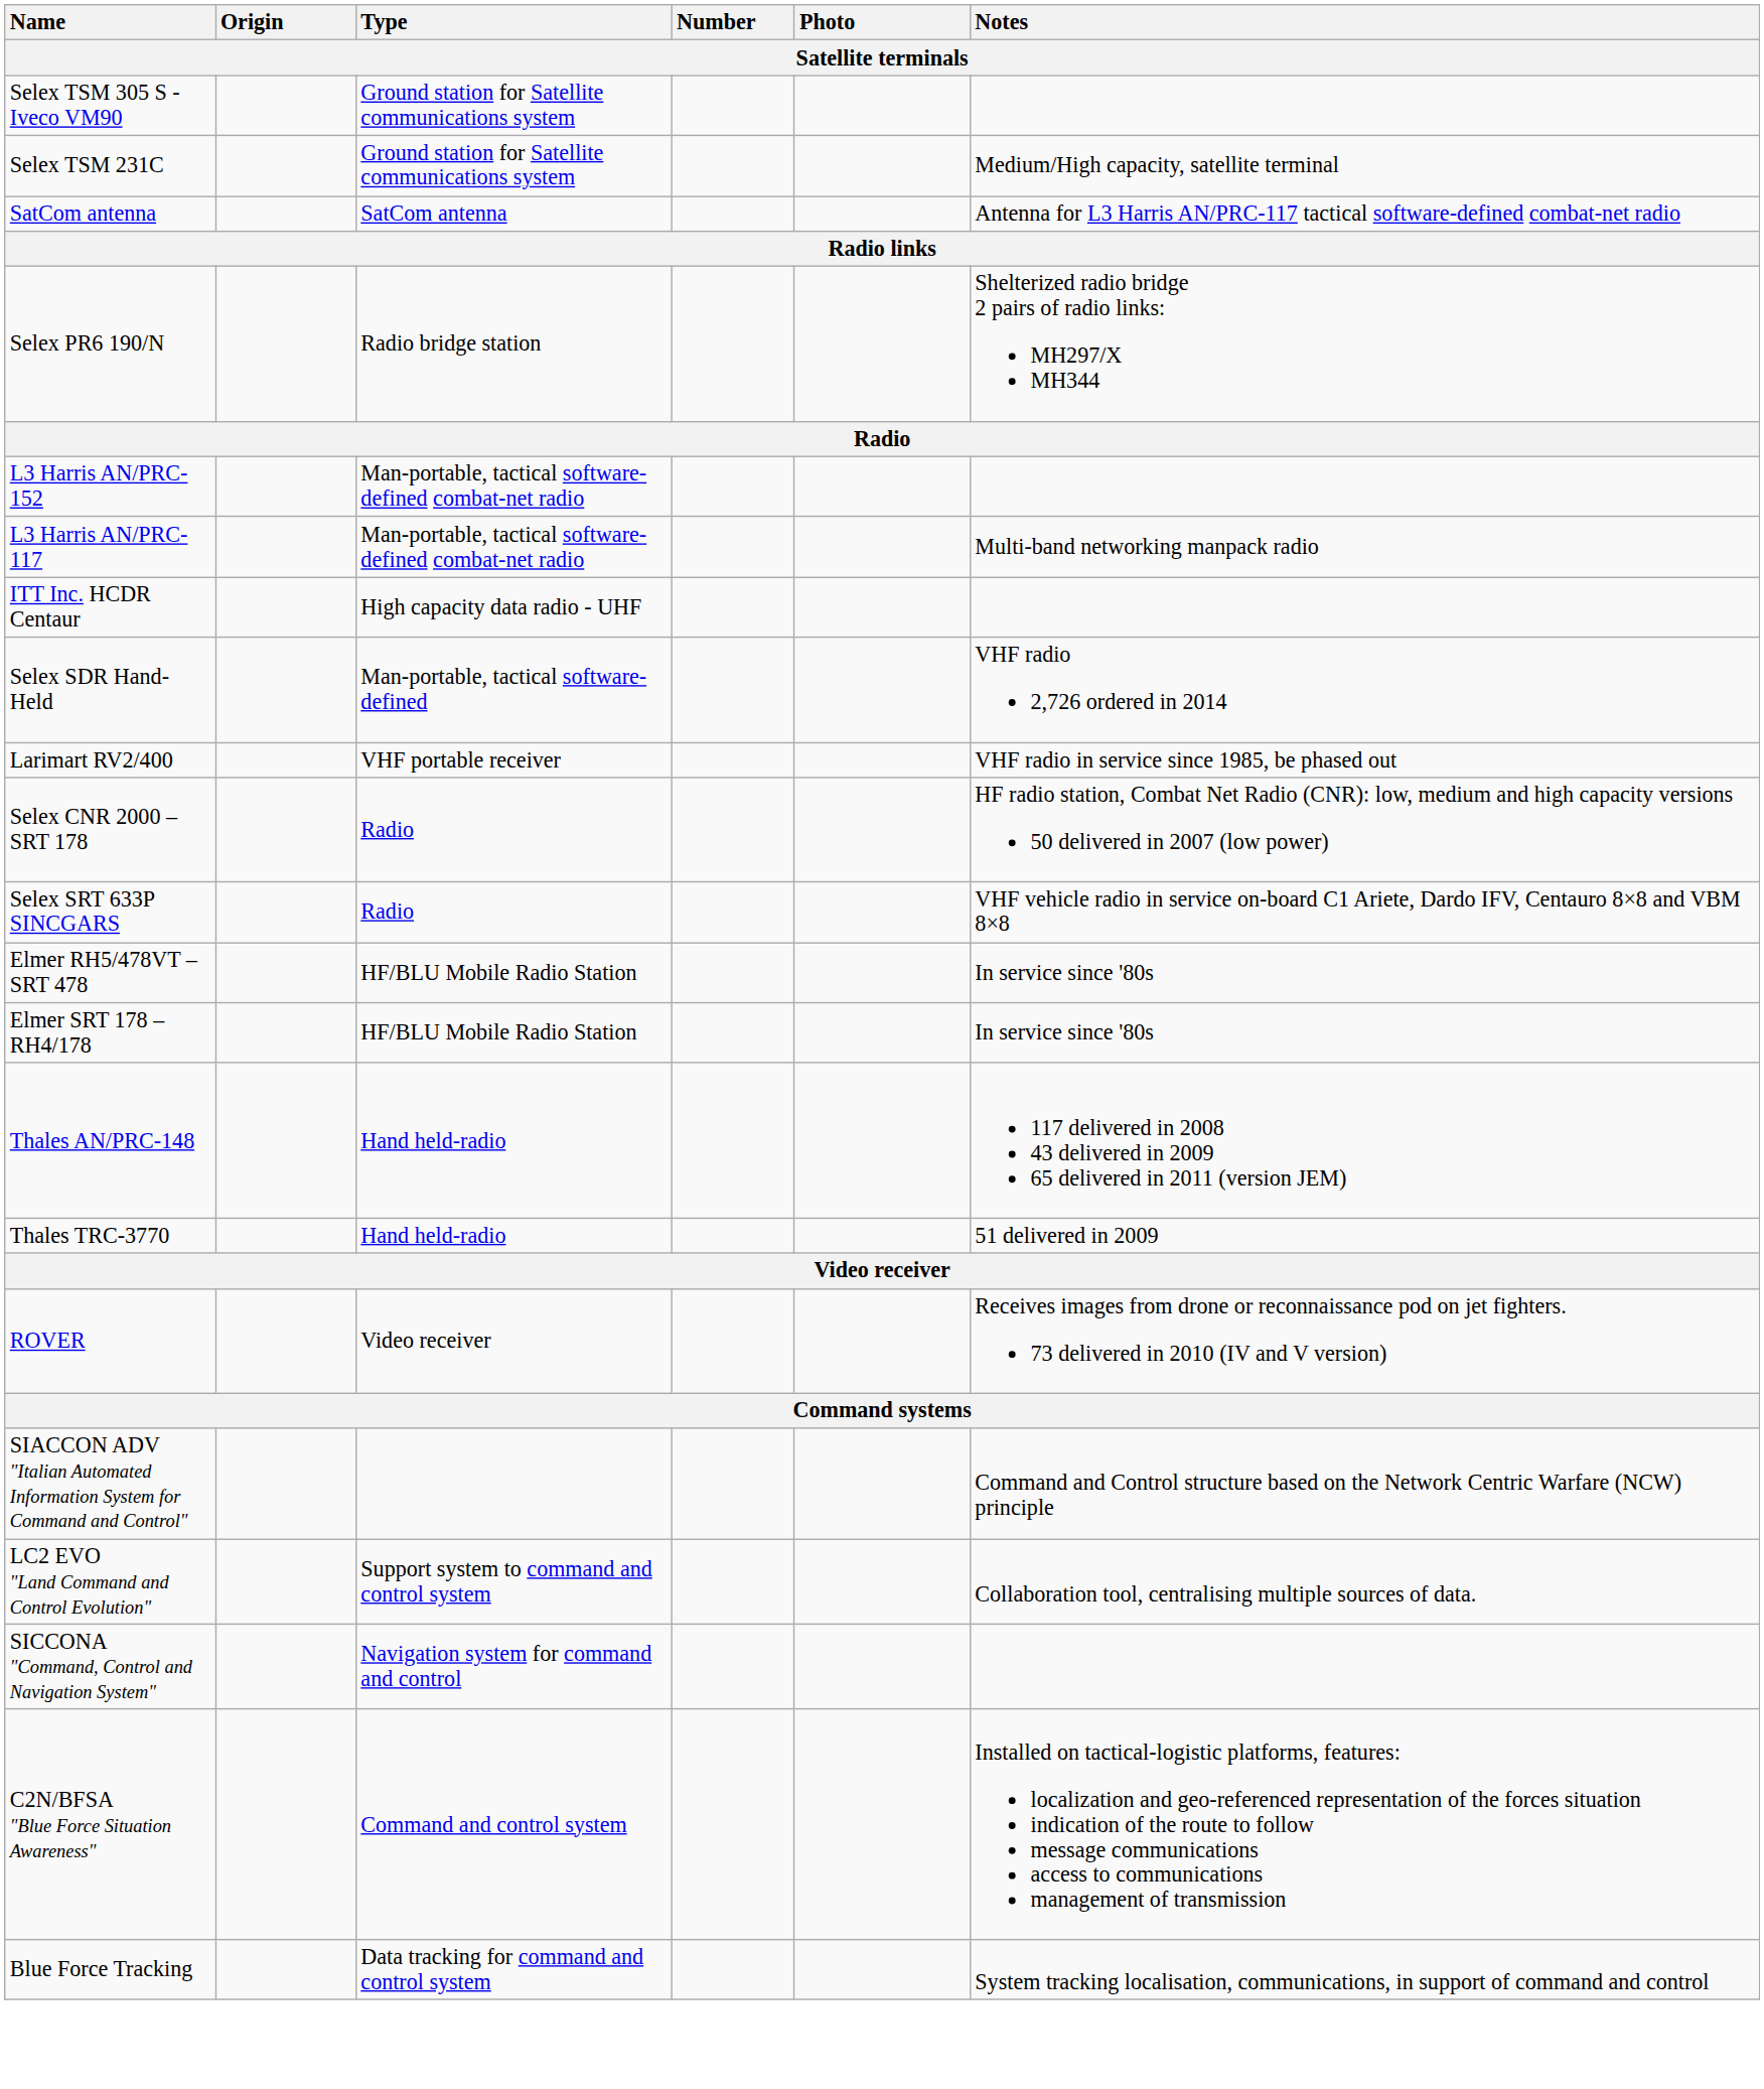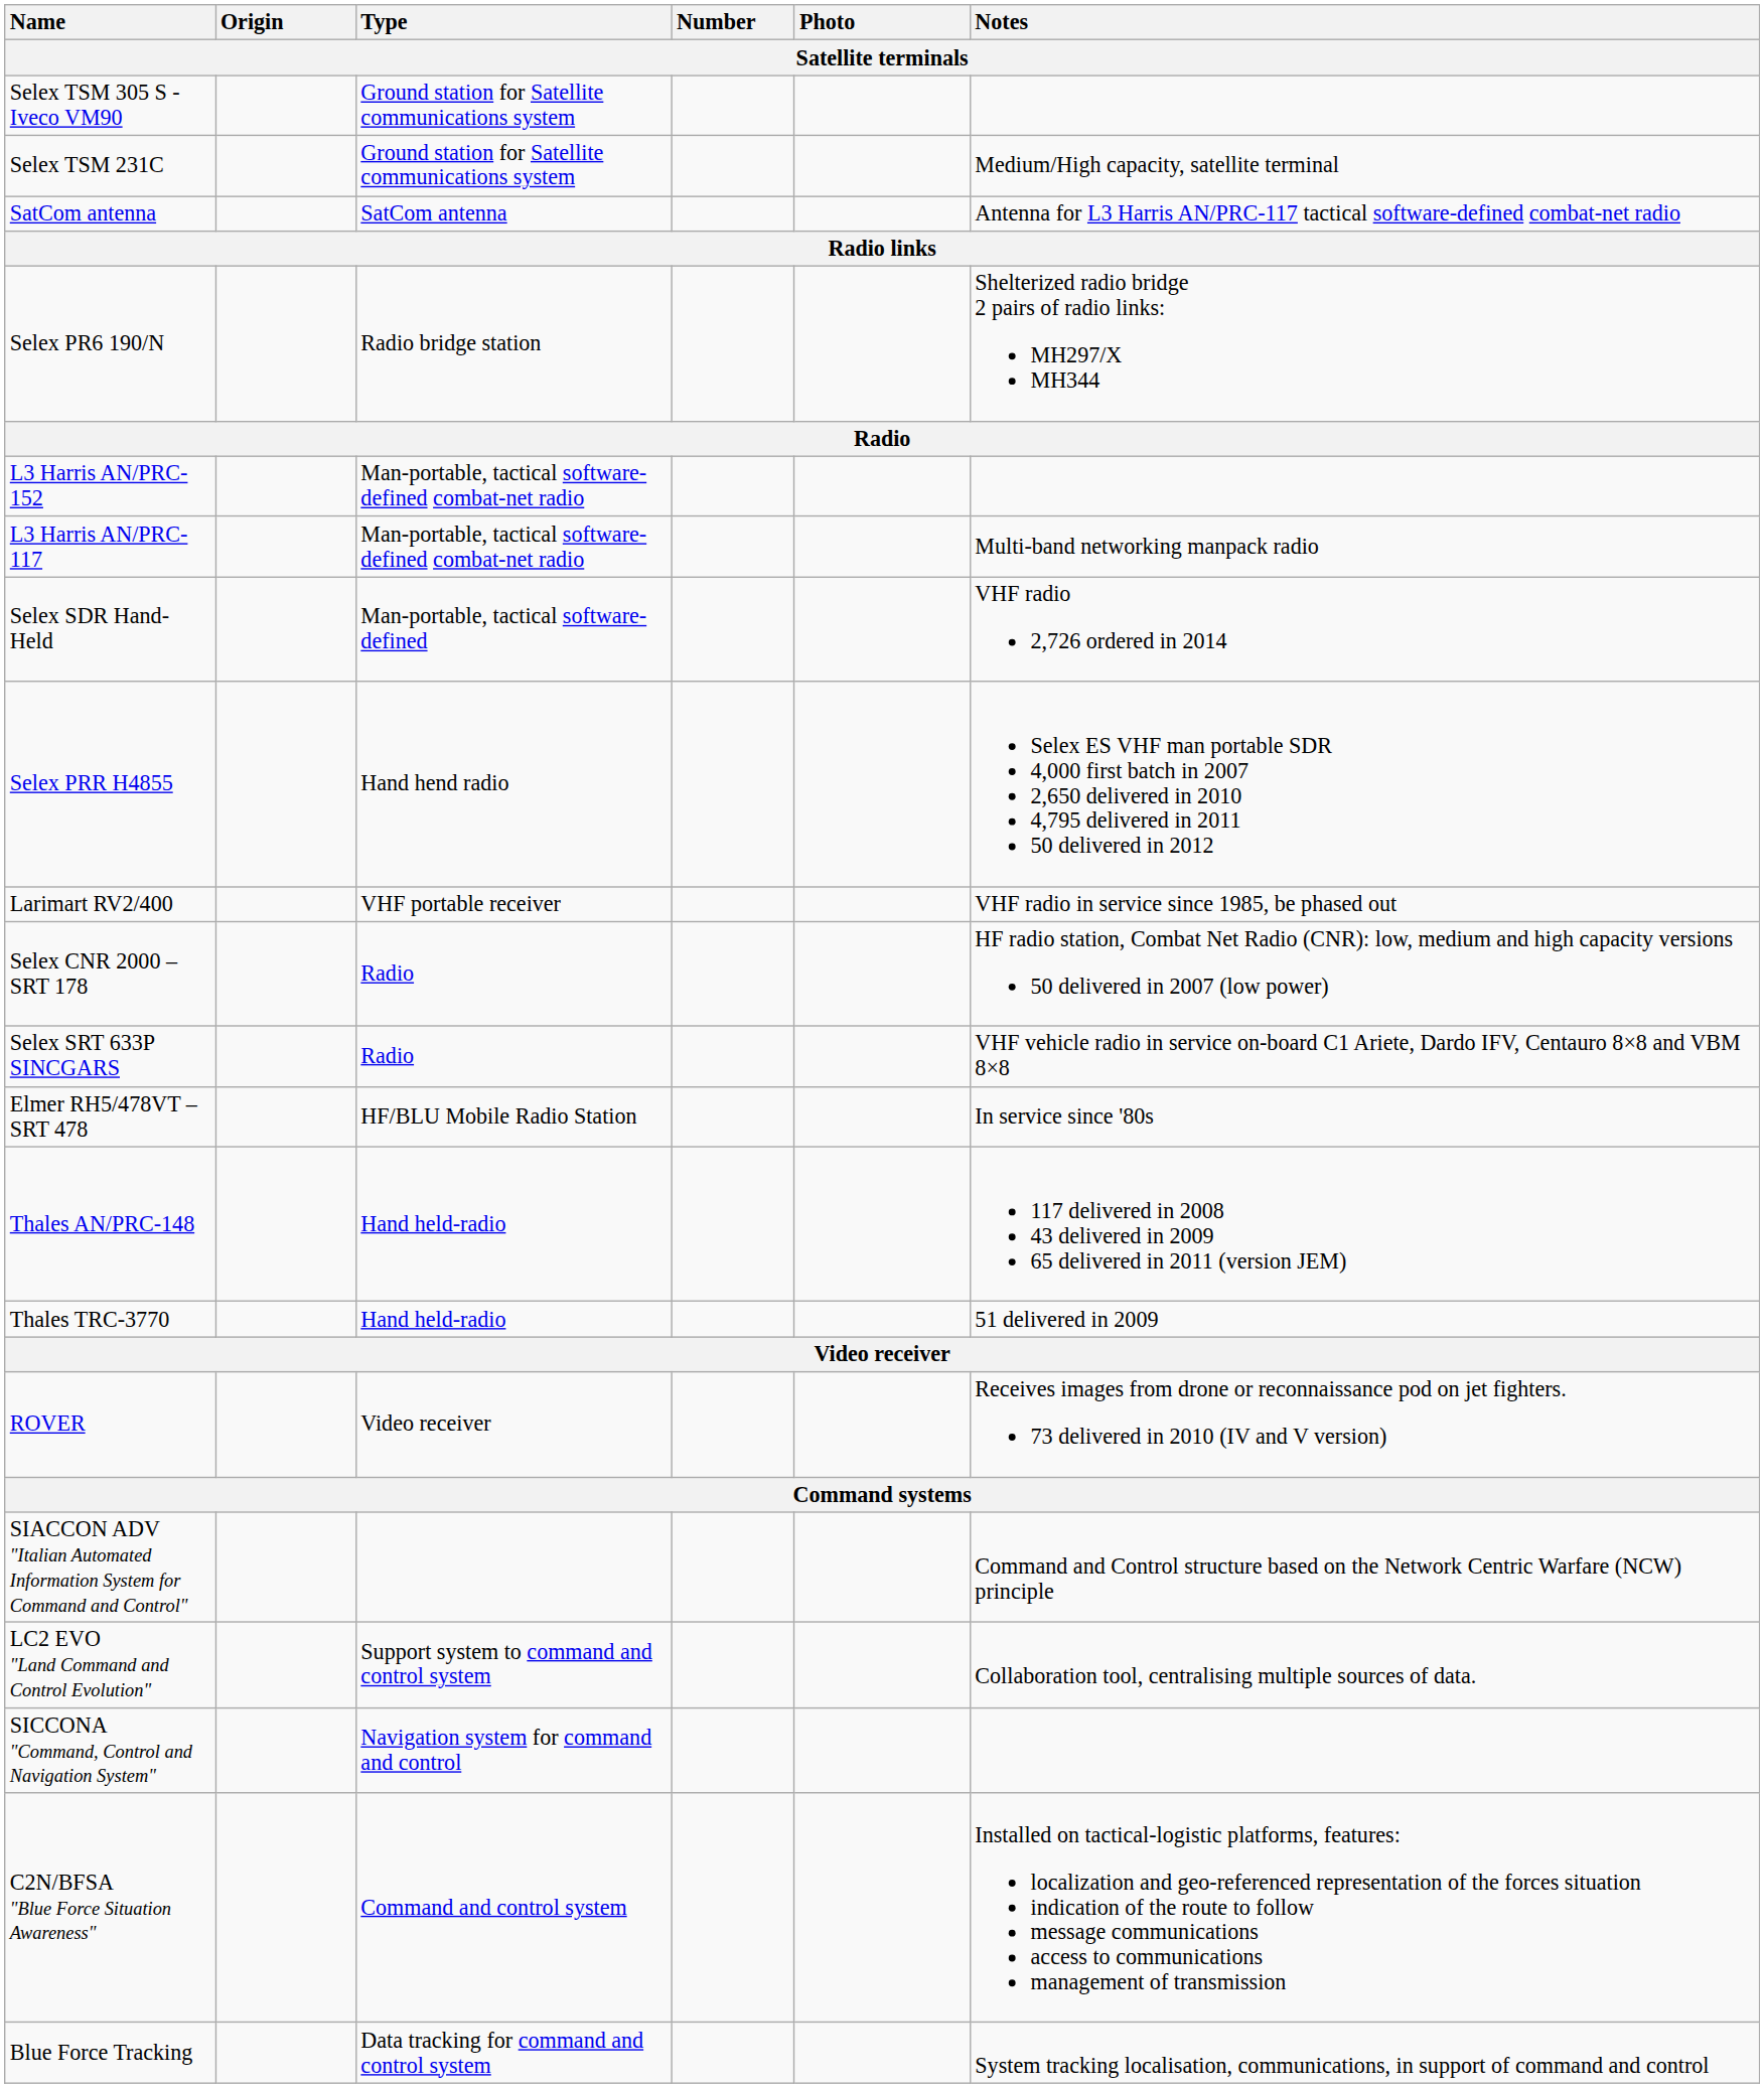- row: ITT Inc. HCDR Centaur | High capacity data radio - UHF
+ row: Selex PRR H4855 | Hand hend radio | Selex ES VHF man portable SDR 4,000 first batch in 2007 2,650 delivered in 2010 4,795 delivered in 2011 50 delivered in 2012
- row: Elmer SRT 178 – RH4/178 | HF/BLU Mobile Radio Station | In service since '80s
